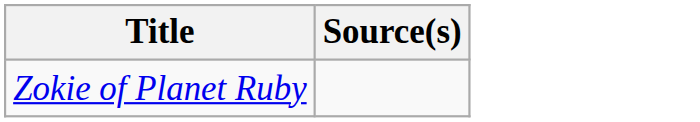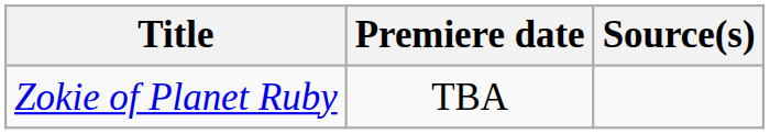+ column: Premiere date | TBA
